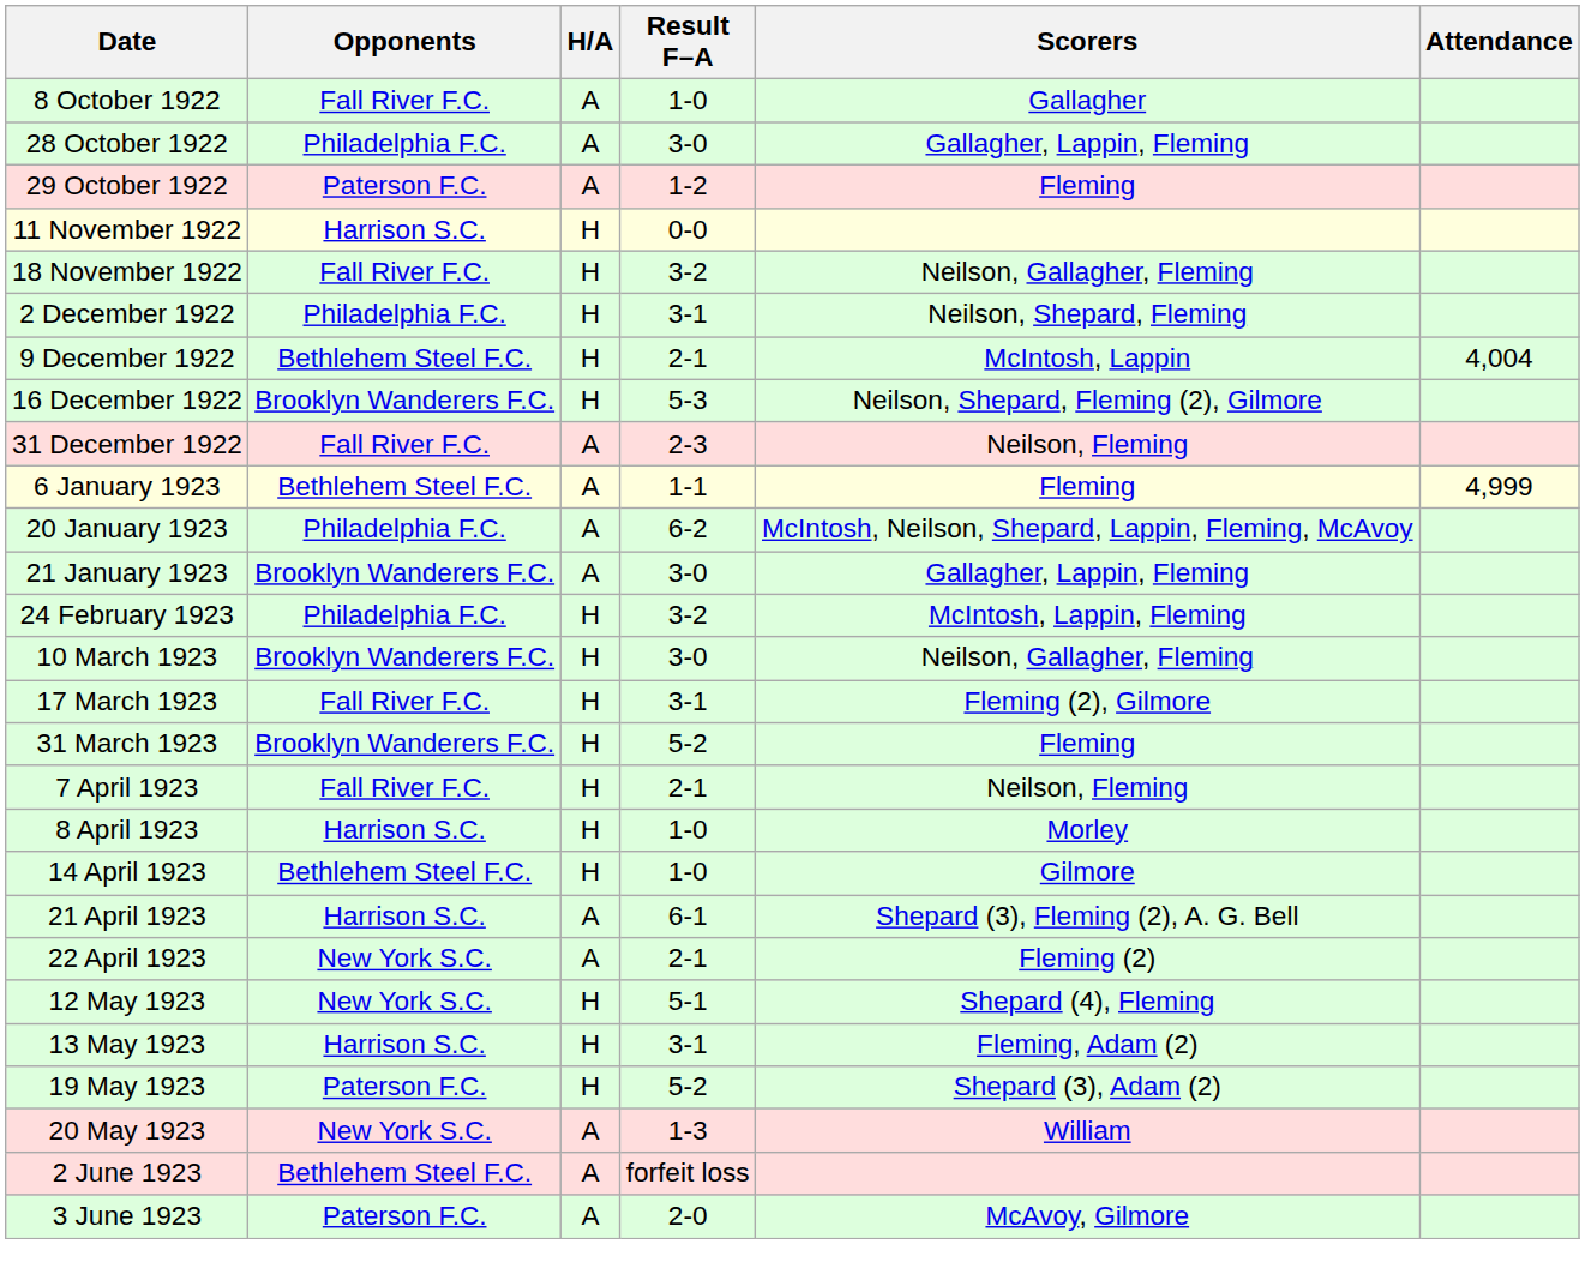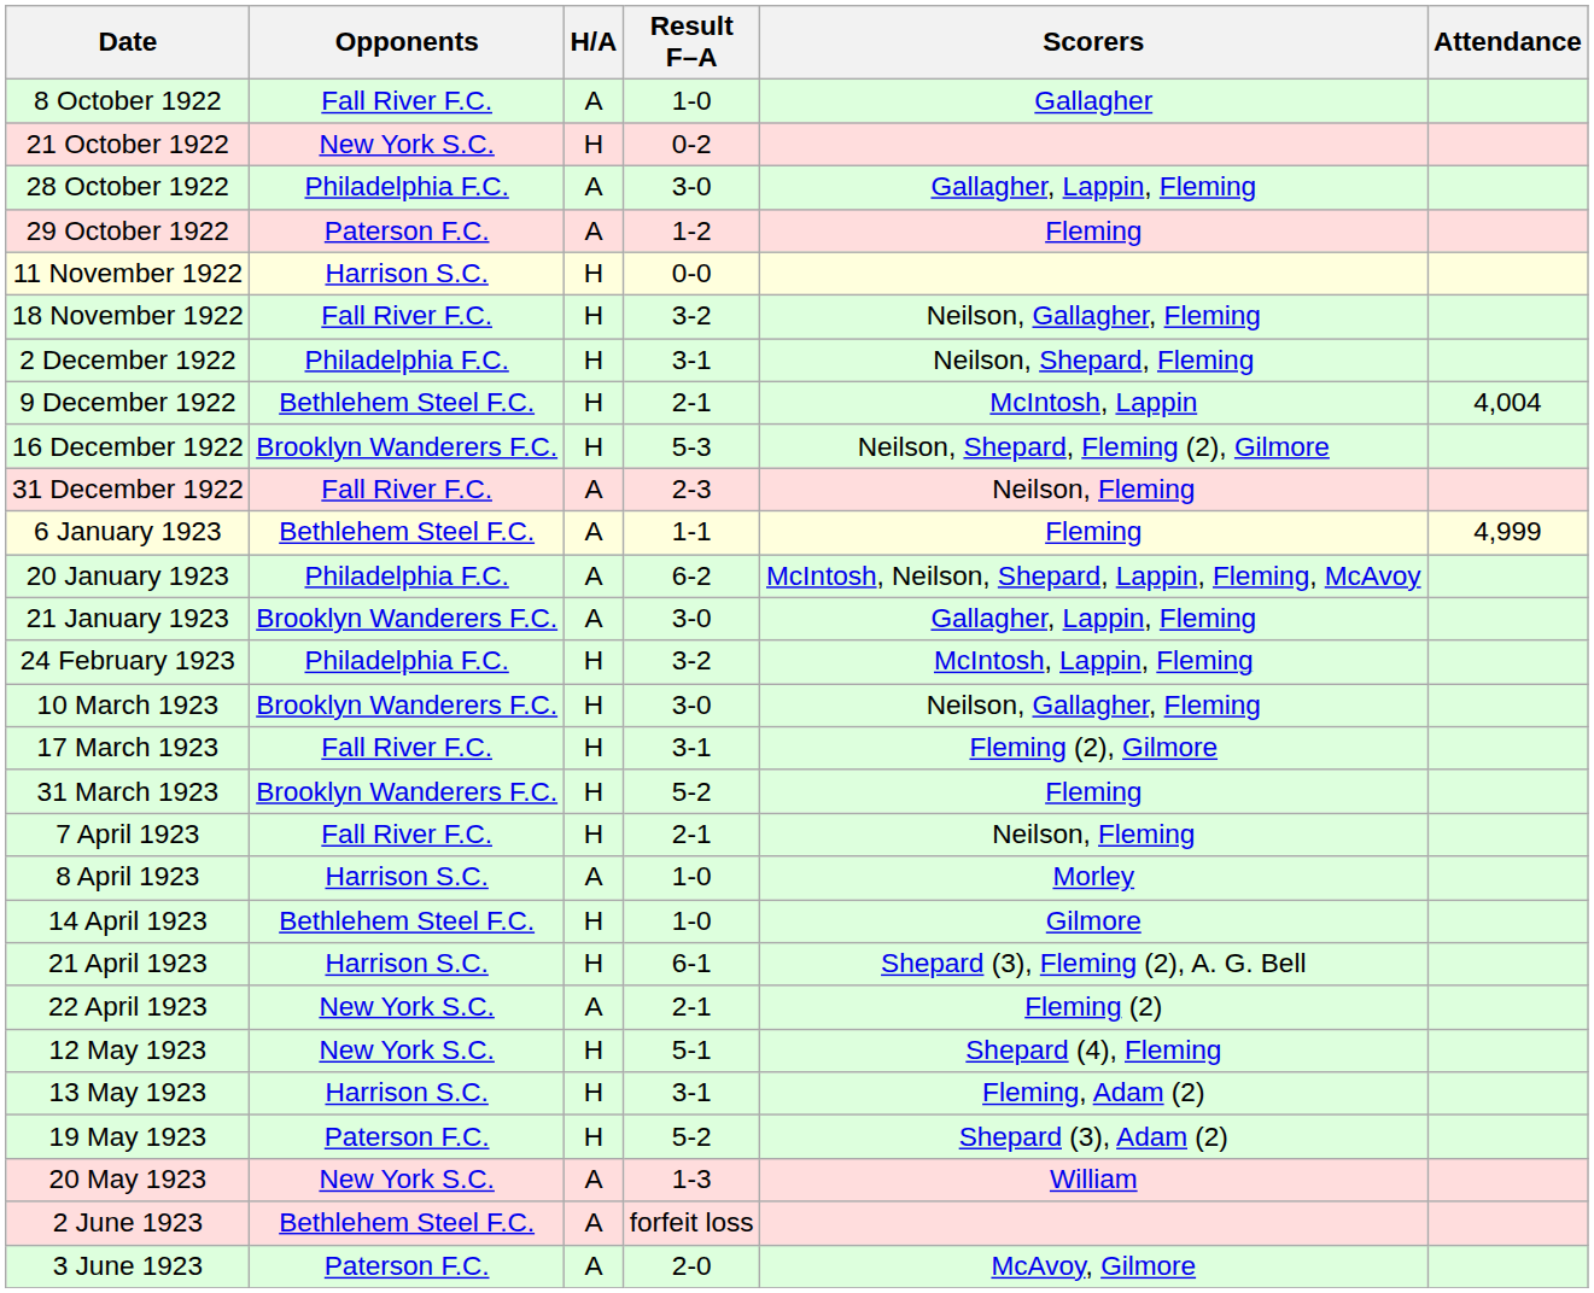+ row: 21 October 1922 | New York S.C. | H | 0-2
8 April 1923 | H/A: H -> A
21 April 1923 | H/A: A -> H
